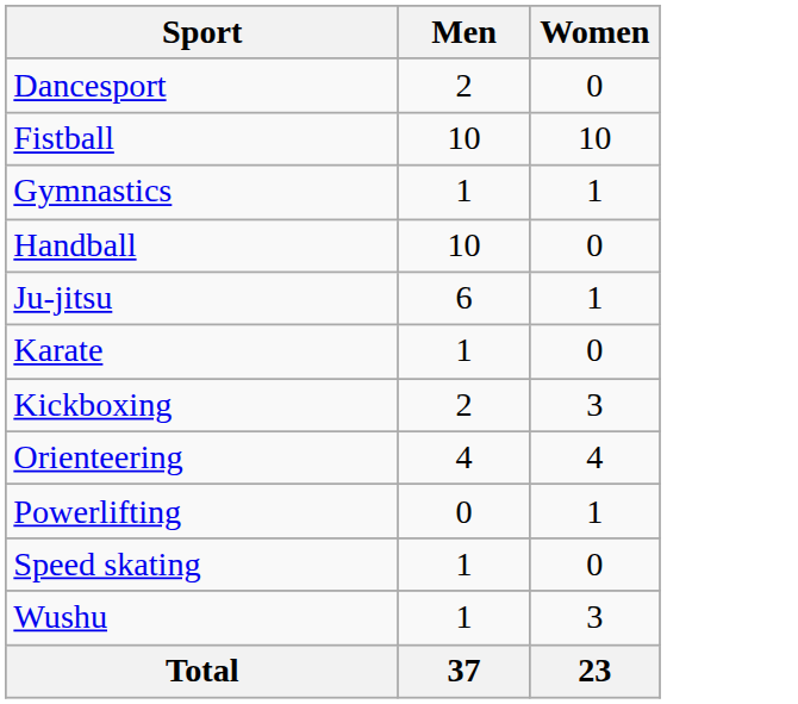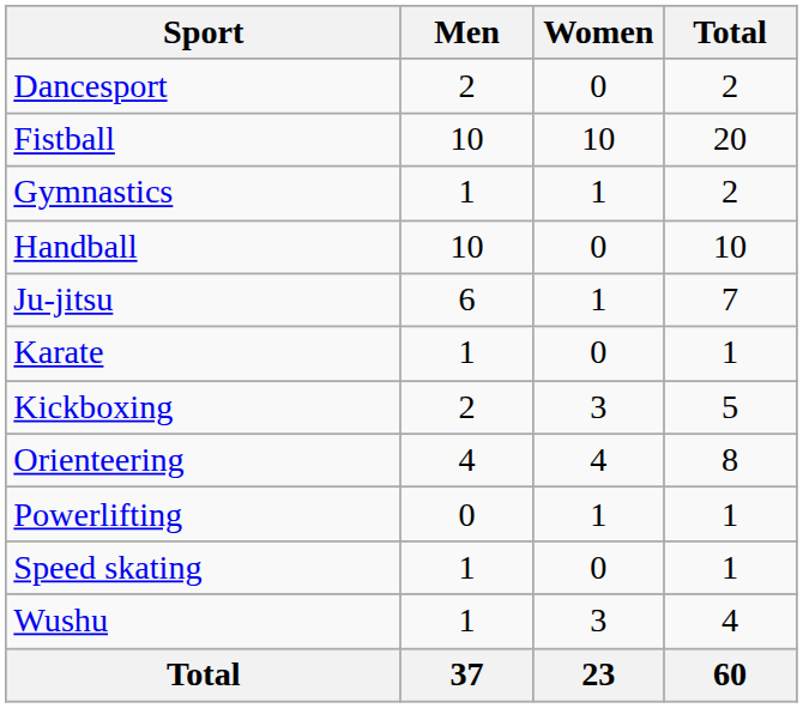+ column: Total | 2 | 20 | 2 | 10 | 7 | 1 | 5 | 8 | 1 | 1 | 4 | 60
